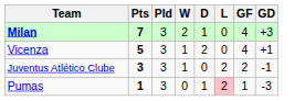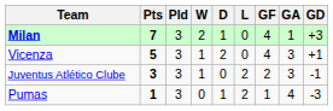+ column: GA | 1 | 3 | 3 | 4
Pumas | L: pink background -> no background
